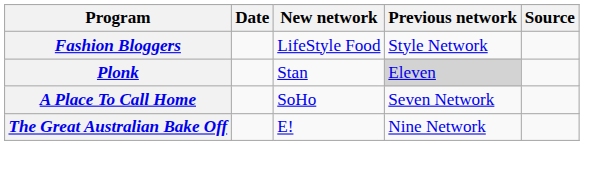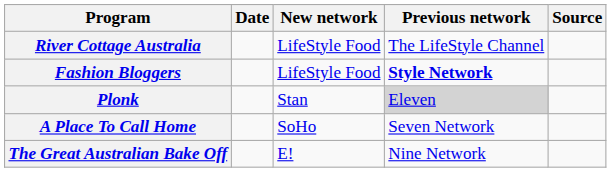+ row: River Cottage Australia | LifeStyle Food | The LifeStyle Channel
Fashion Bloggers | Previous network: normal -> bold
